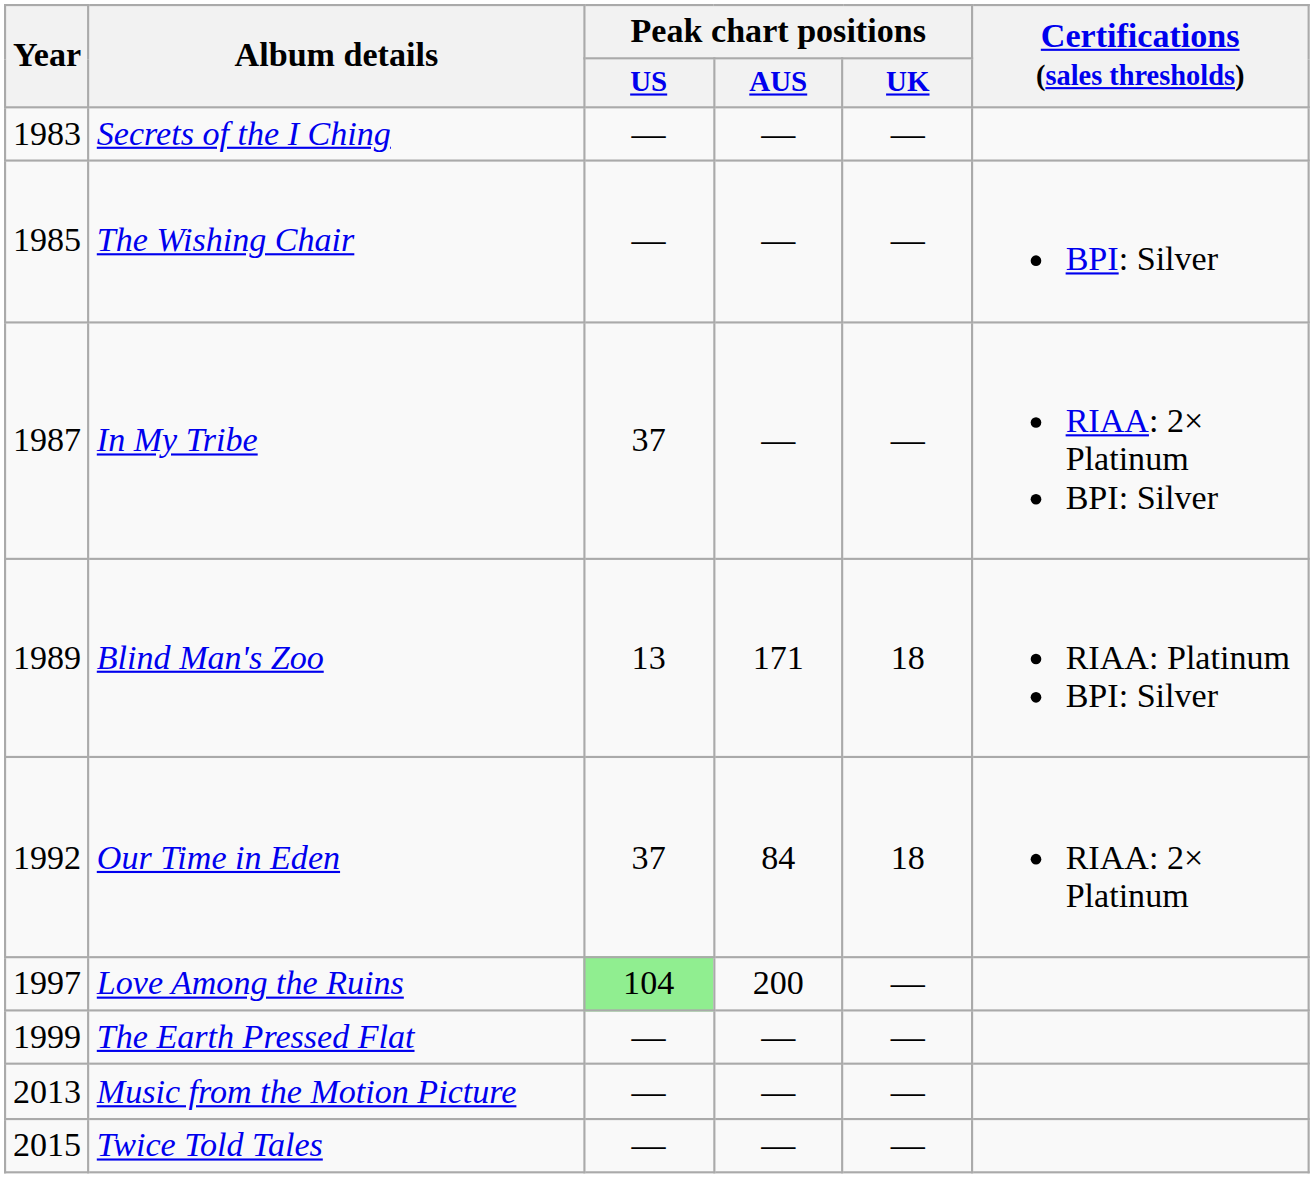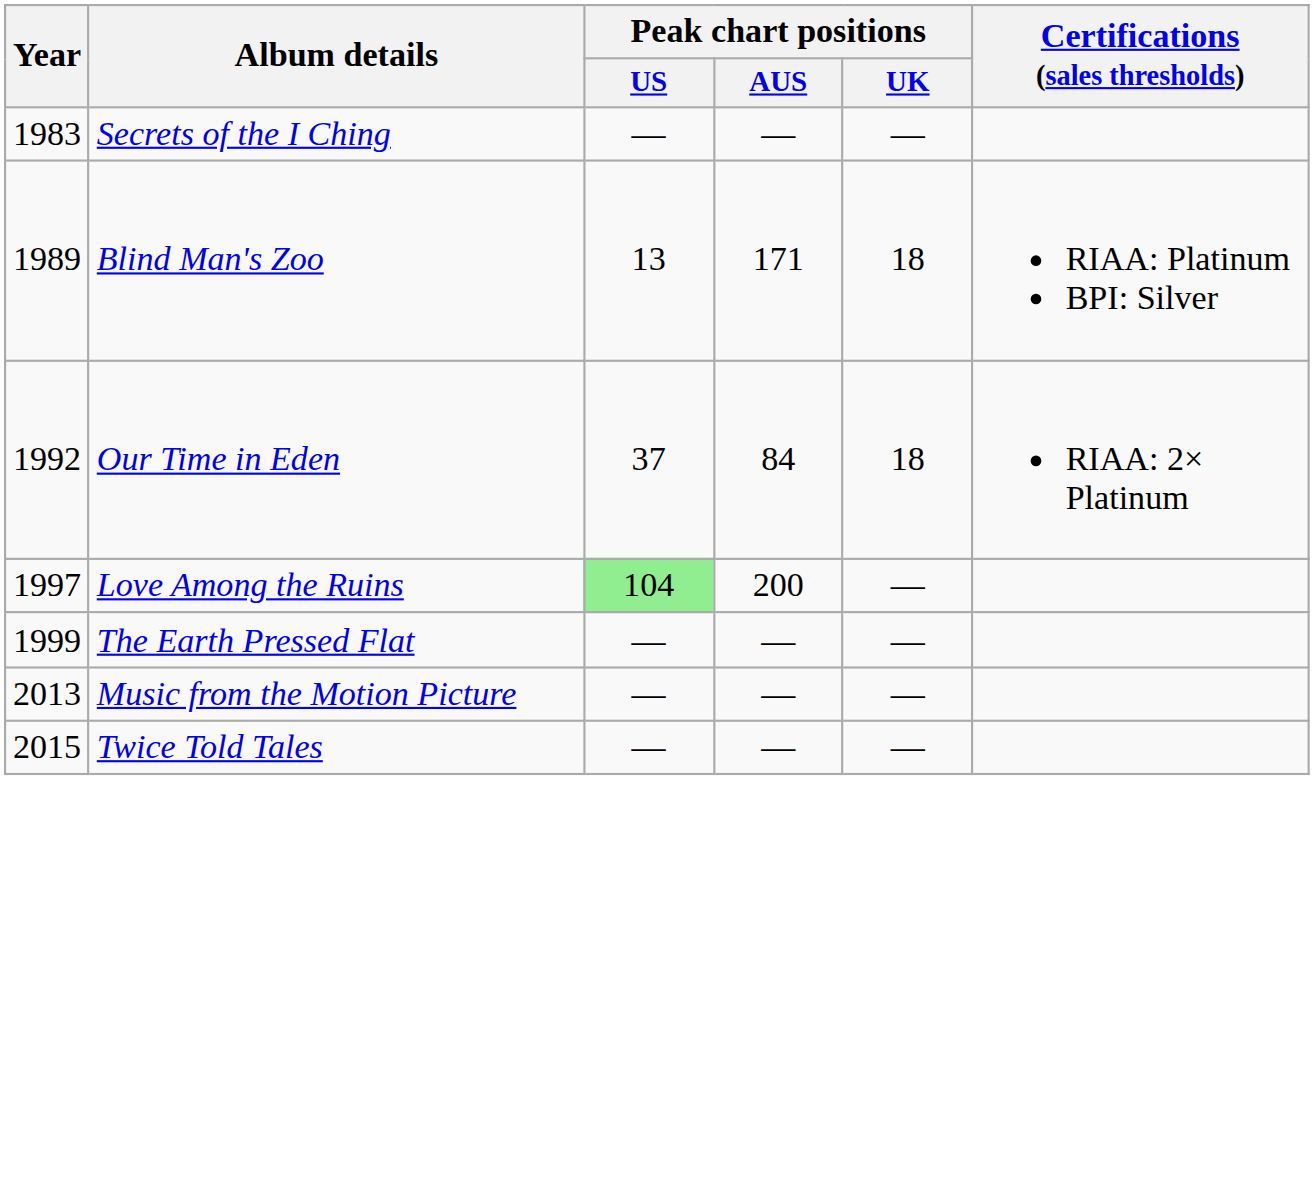- row: 1985 | The Wishing Chair | — | — | — | BPI: Silver
- row: 1987 | In My Tribe | 37 | — | — | RIAA: 2× Platinum BPI: Silver
